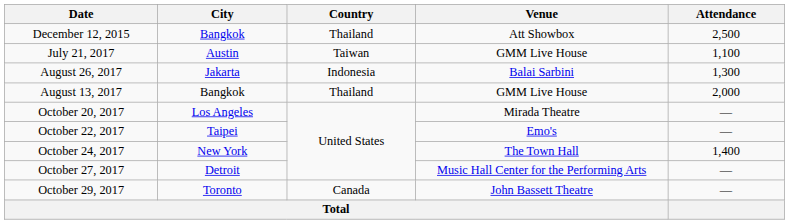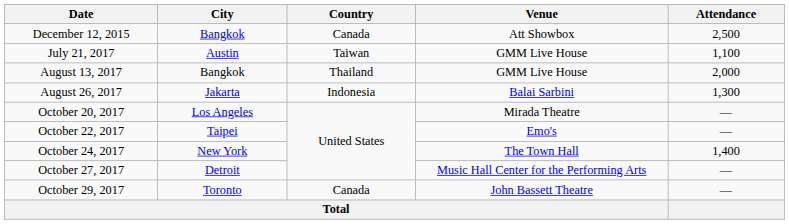December 12, 2015 | Country: Thailand -> Canada
rows swapped: August 13, 2017 <-> August 26, 2017
